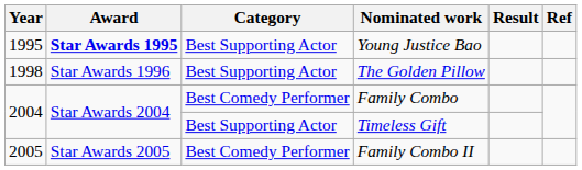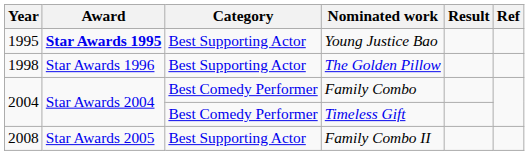Timeless Gift | Category: Best Supporting Actor -> Best Comedy Performer
Family Combo II | Year: 2005 -> 2008
Family Combo II | Category: Best Comedy Performer -> Best Supporting Actor
